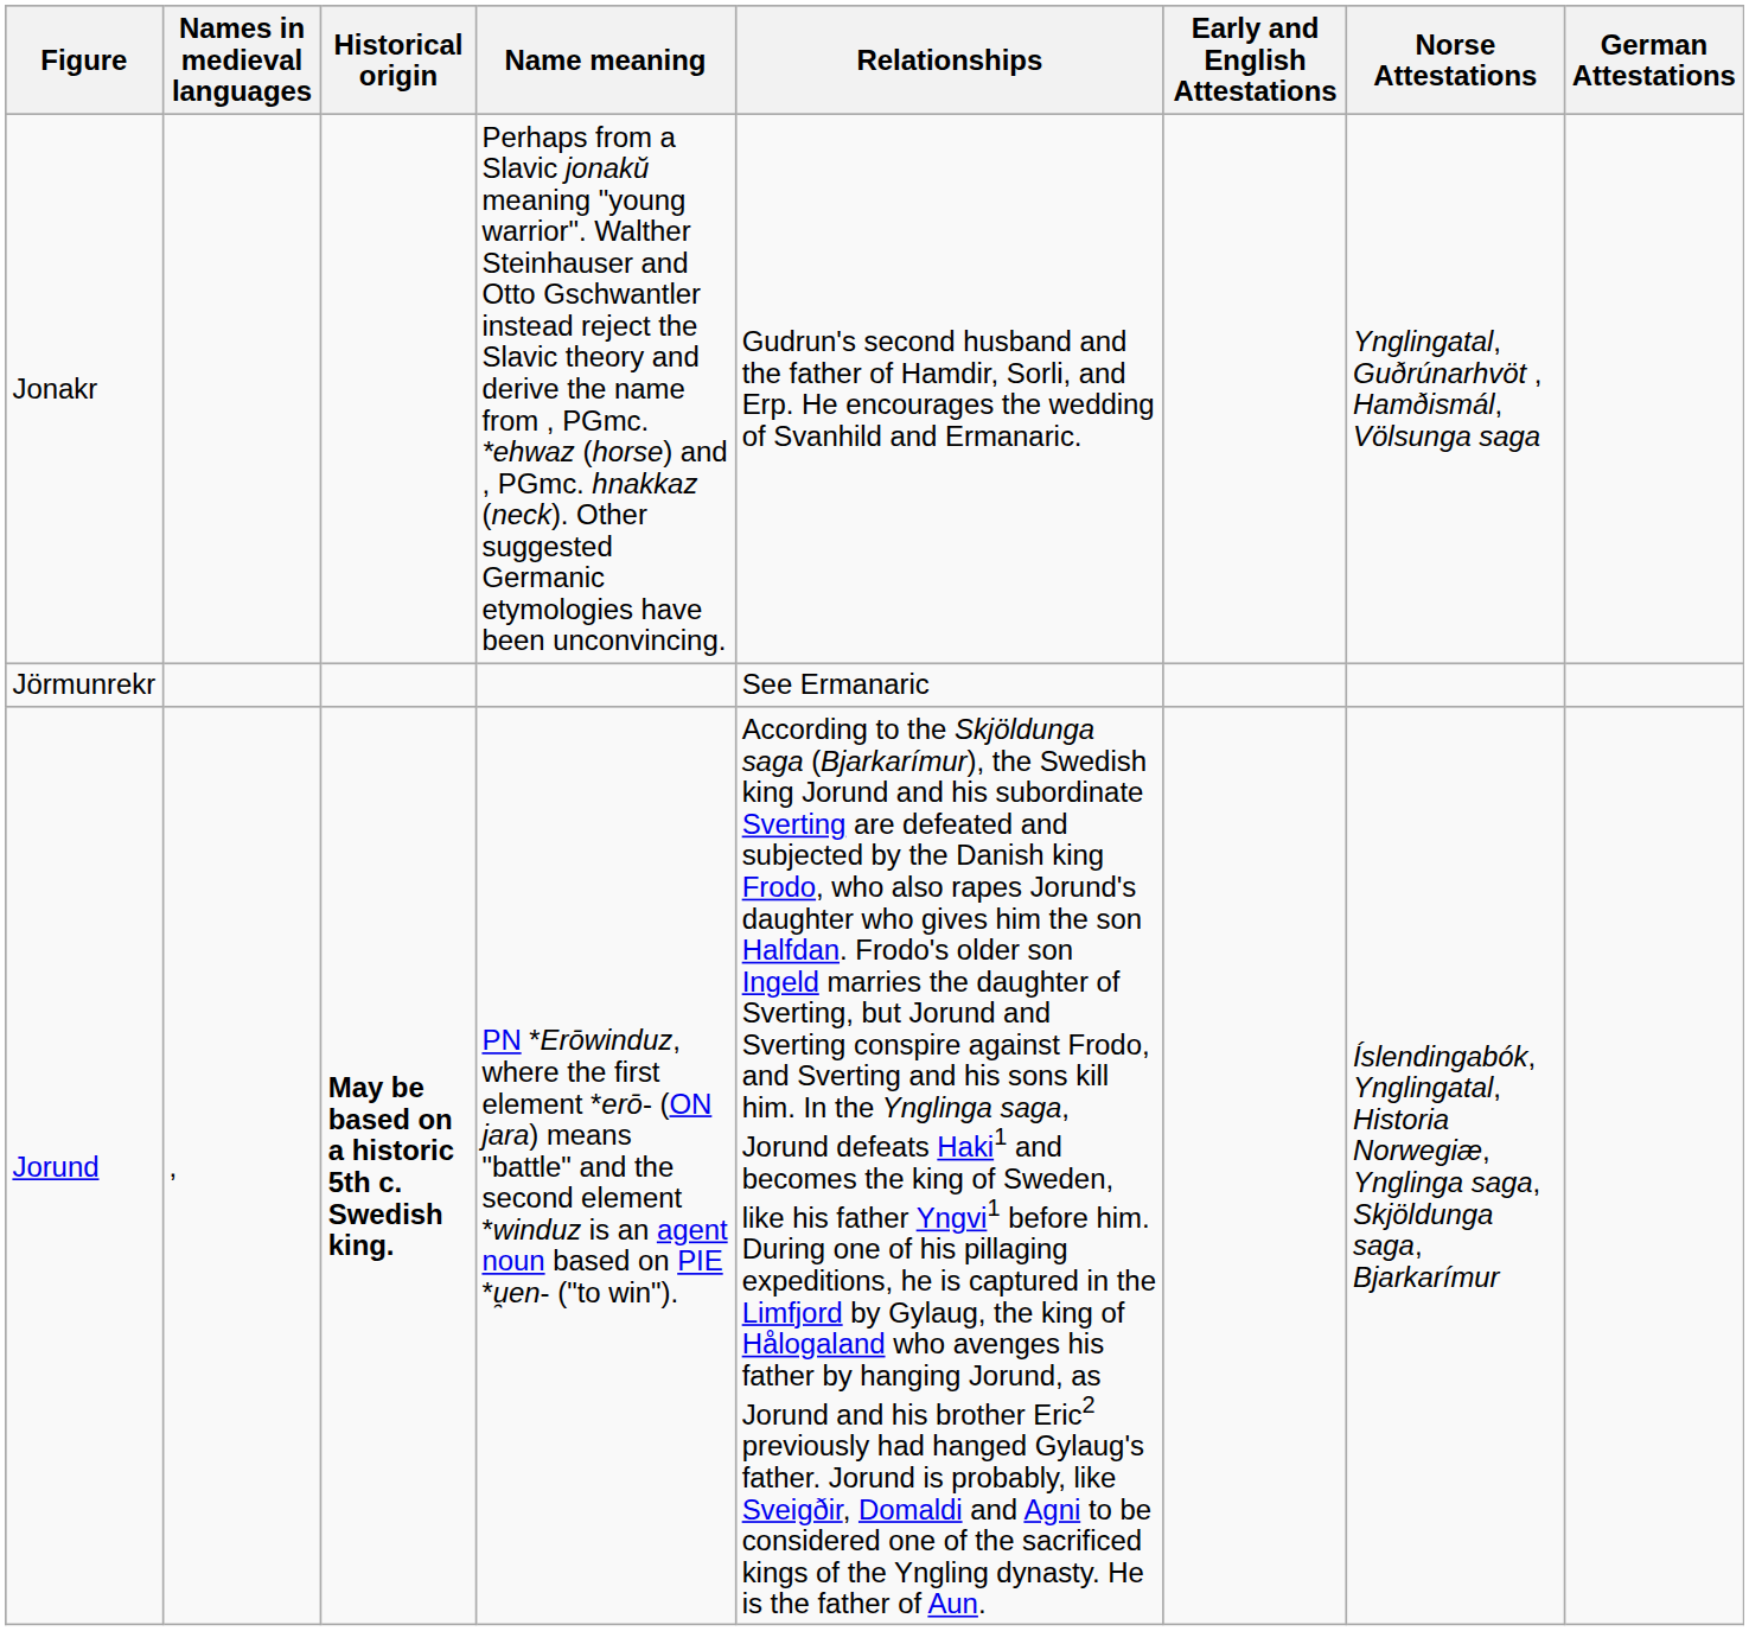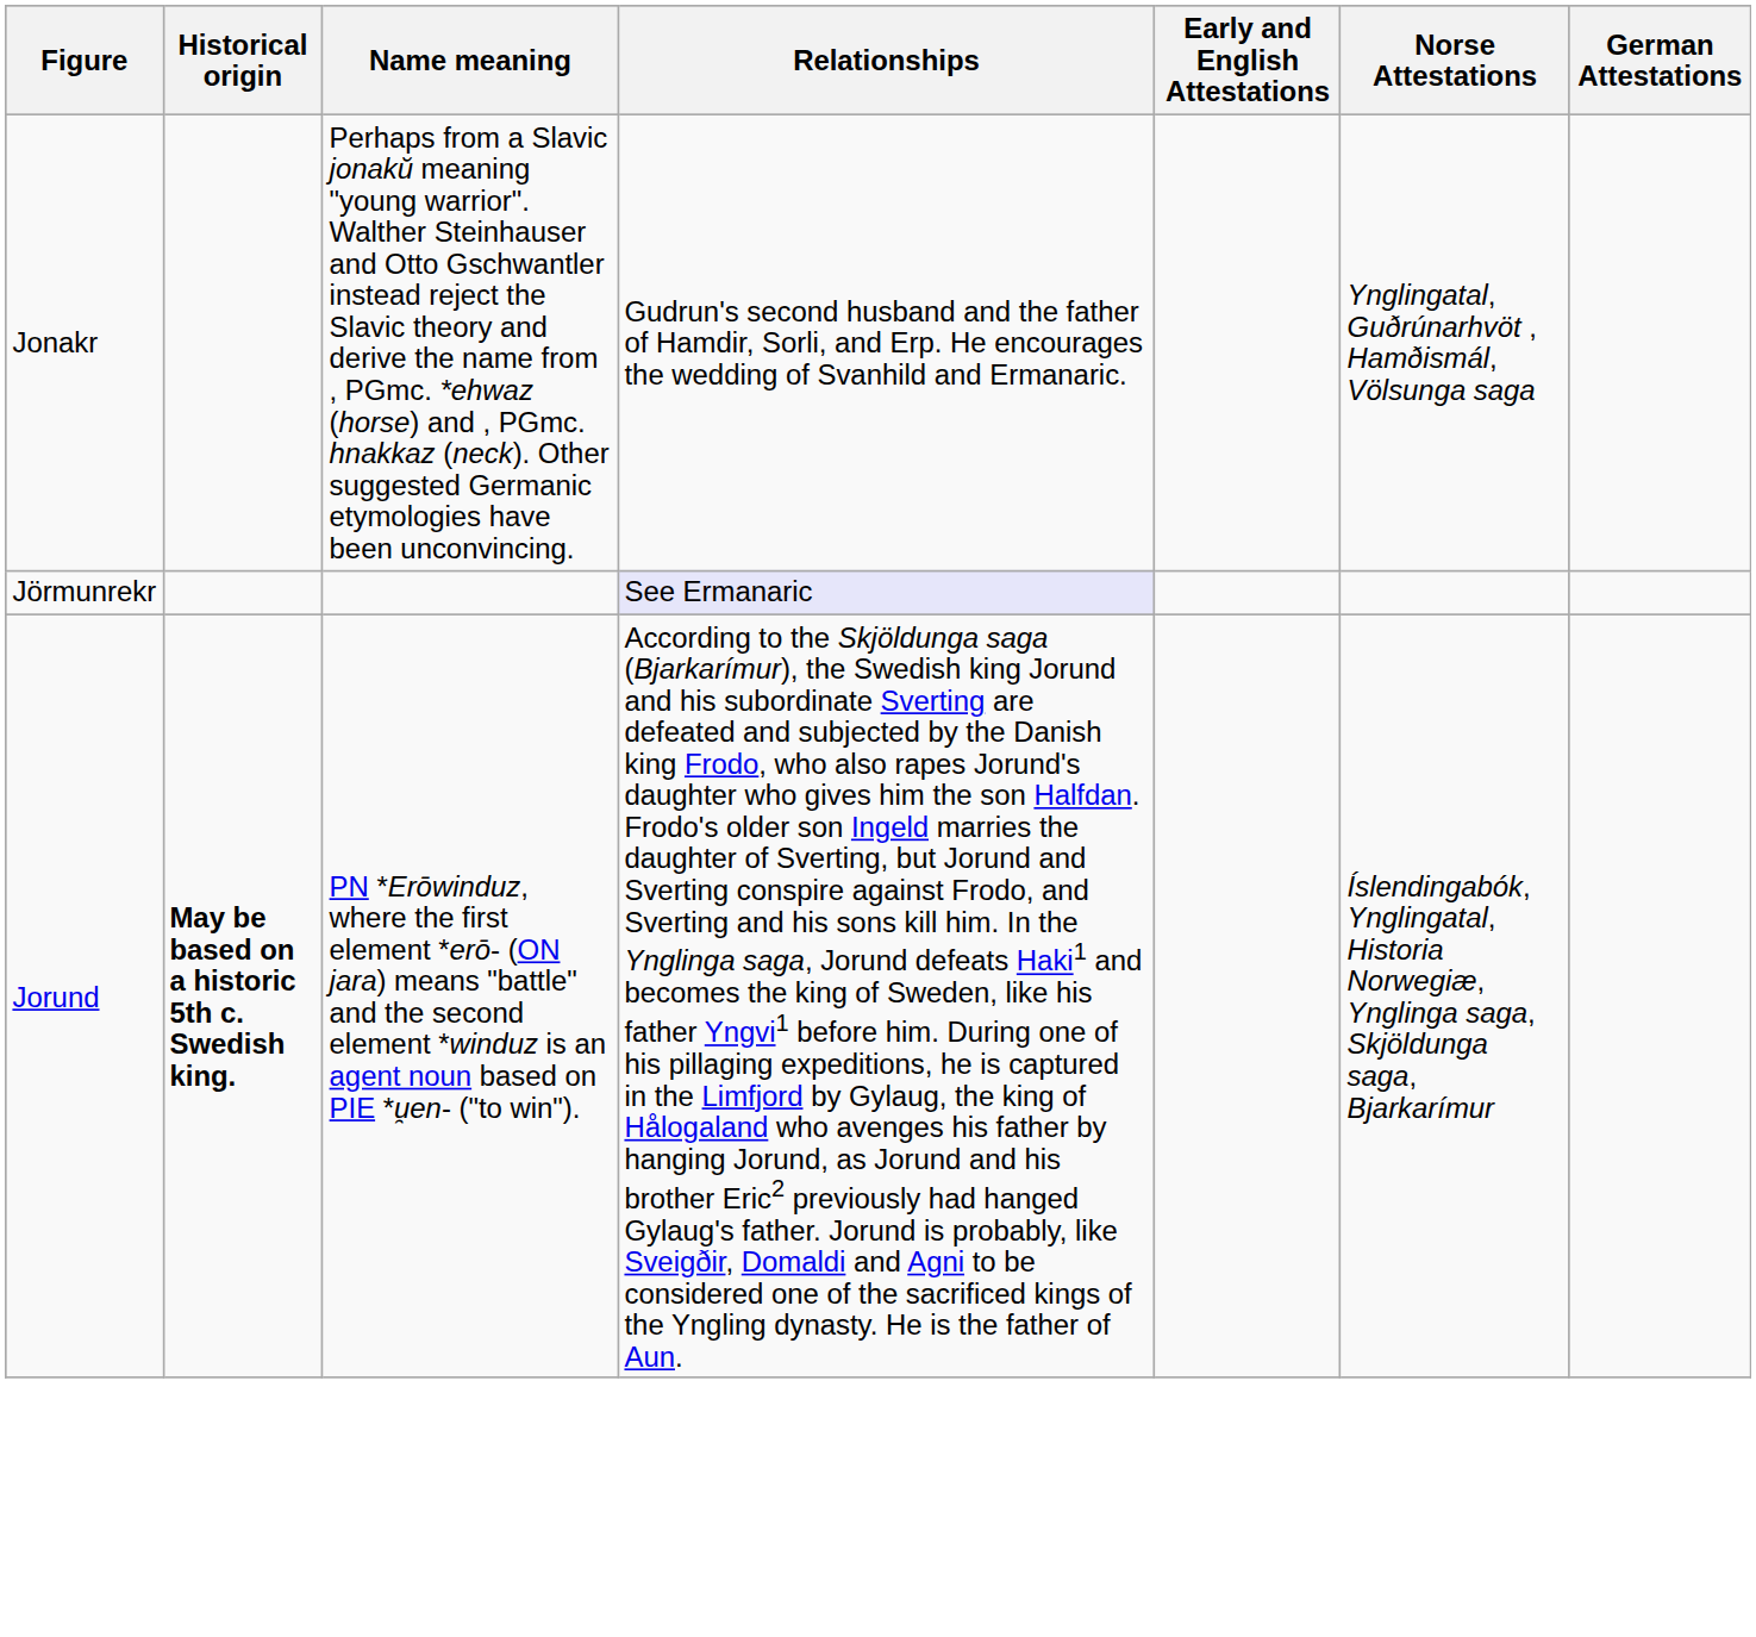- column: Names in medieval languages | ,
Jörmunrekr | Relationships: no background -> lavender background
